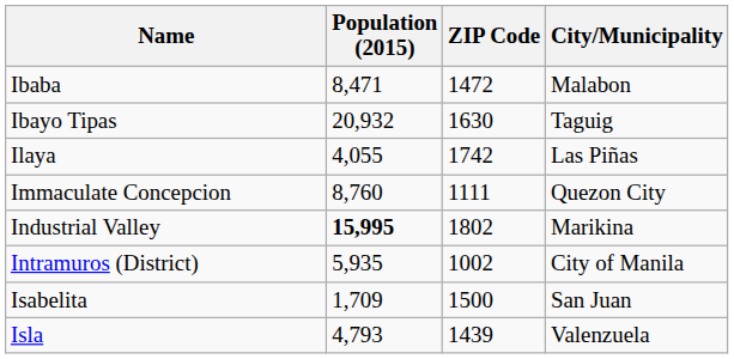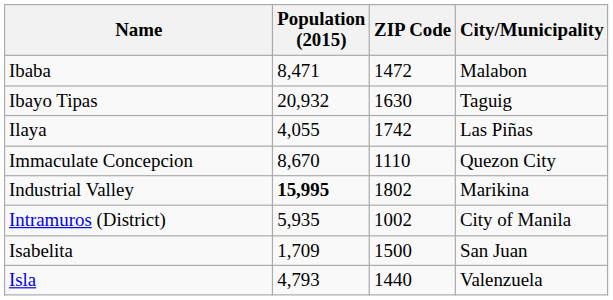Immaculate Concepcion | Population (2015): 8,760 -> 8,670
Immaculate Concepcion | ZIP Code: 1111 -> 1110
Isla | ZIP Code: 1439 -> 1440
